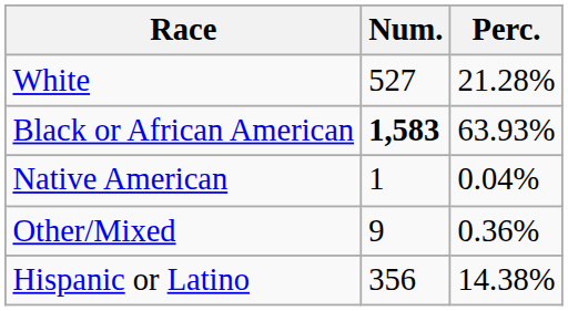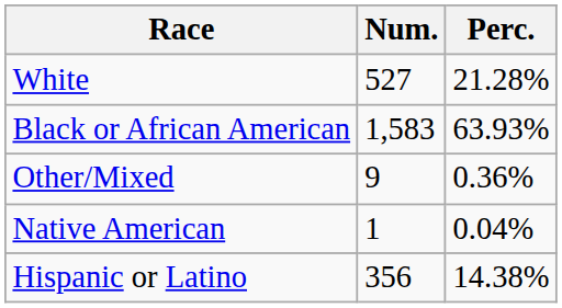Black or African American | Num.: bold -> normal
rows swapped: Native American <-> Other/Mixed
